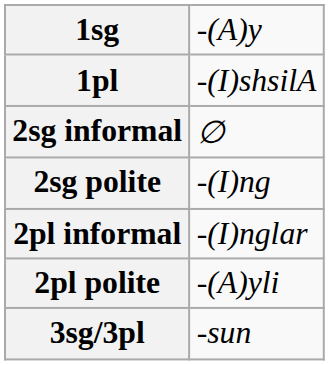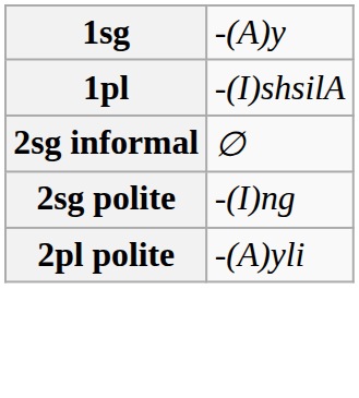- row: 2pl informal | -(I)nglar
- row: 3sg/3pl | -sun
